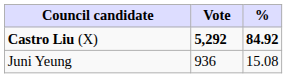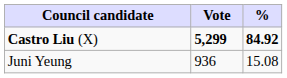Castro Liu (X) | Vote: 5,292 -> 5,299
